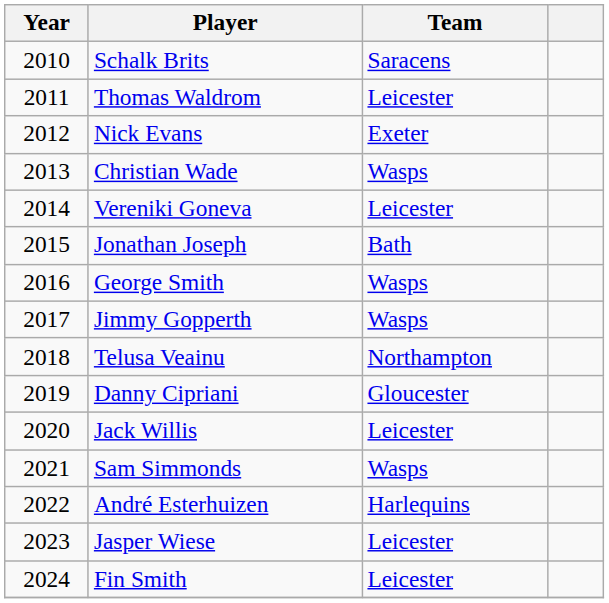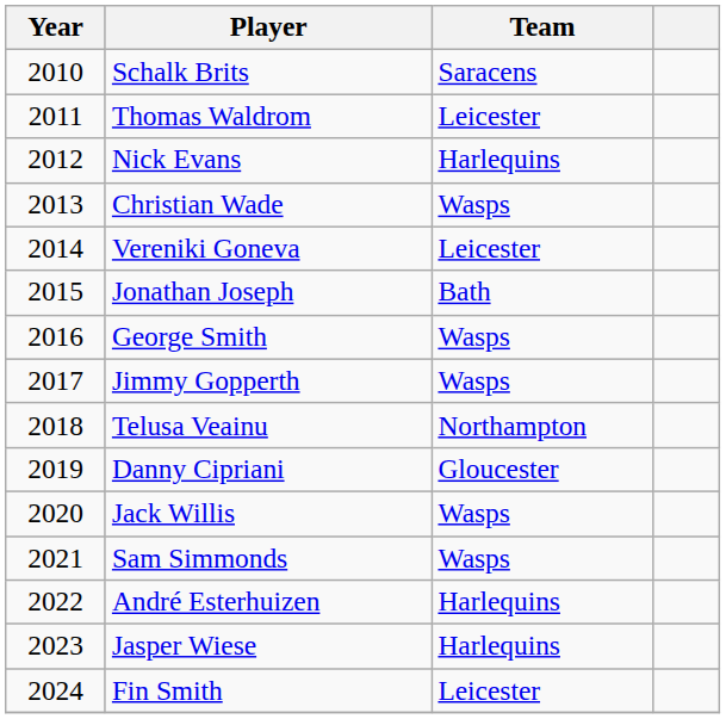Nick Evans | Team: Exeter -> Harlequins
Jack Willis | Team: Leicester -> Wasps
Jasper Wiese | Team: Leicester -> Harlequins
